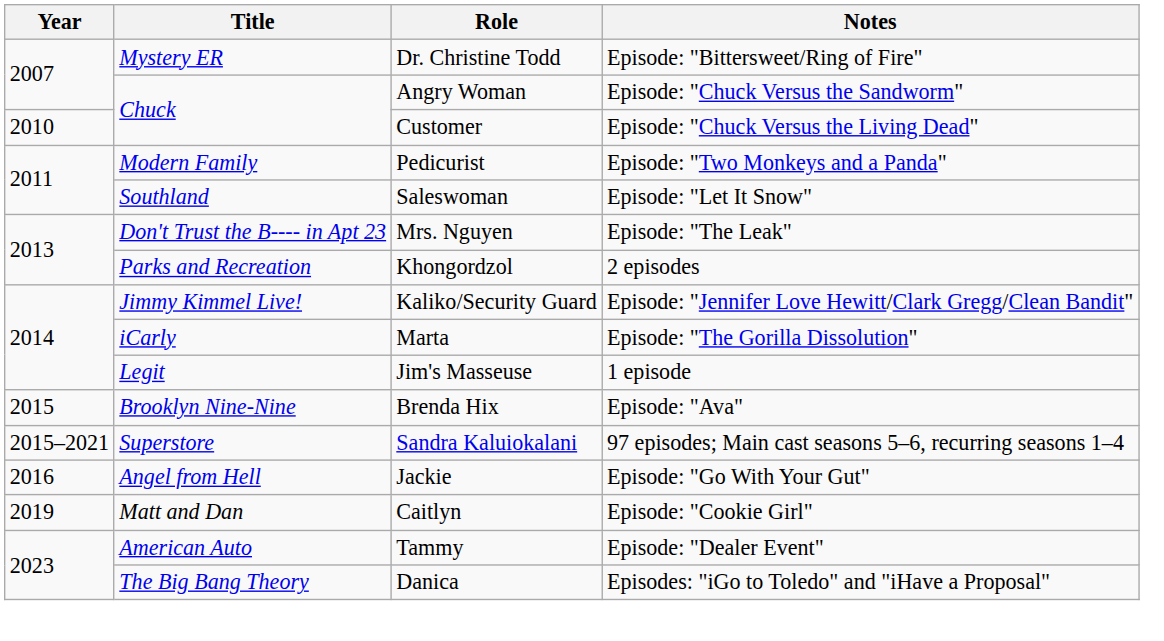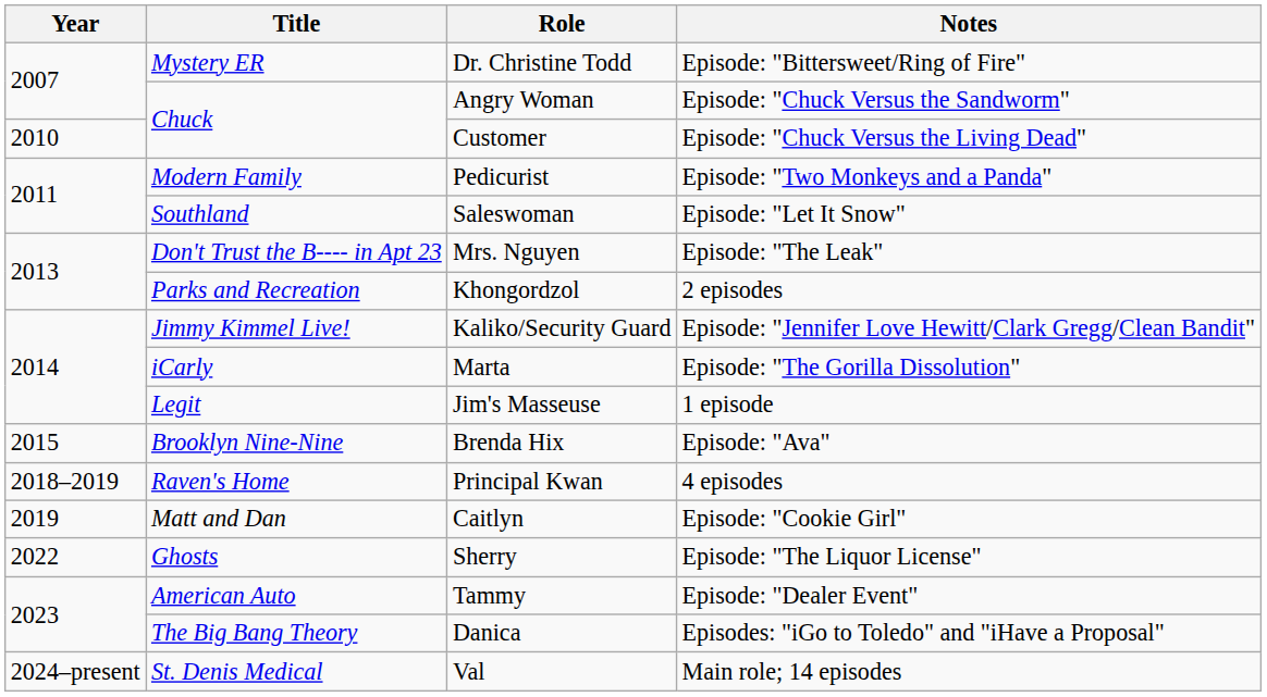- row: 2015–2021 | Superstore | Sandra Kaluiokalani | 97 episodes; Main cast seasons 5–6, recurring seasons 1–4
- row: 2016 | Angel from Hell | Jackie | Episode: "Go With Your Gut"
+ row: 2018–2019 | Raven's Home | Principal Kwan | 4 episodes
+ row: 2022 | Ghosts | Sherry | Episode: "The Liquor License"
+ row: 2024–present | St. Denis Medical | Val | Main role; 14 episodes
